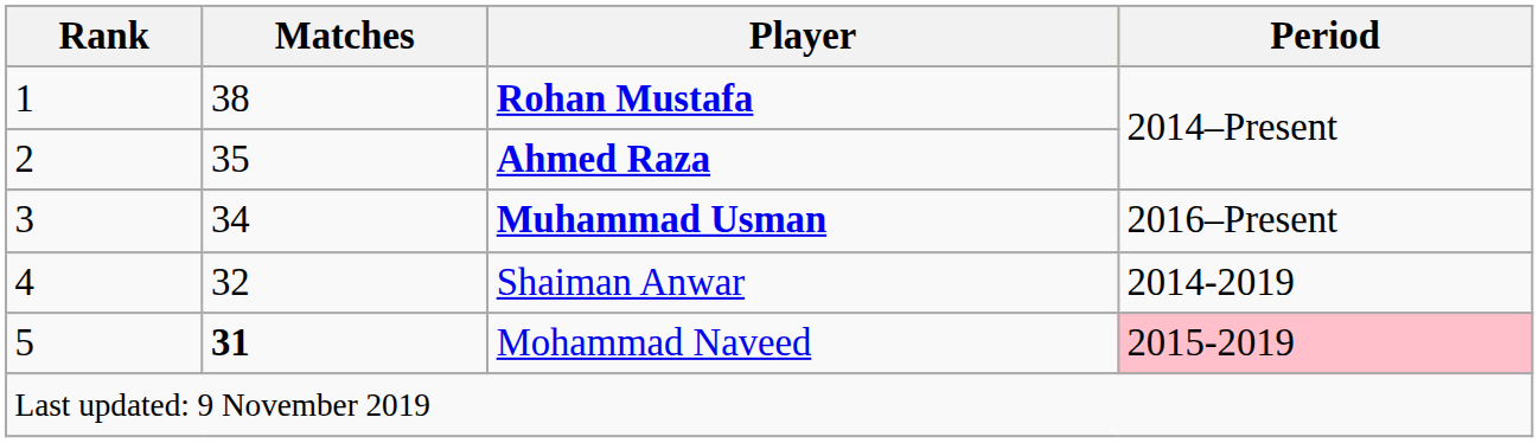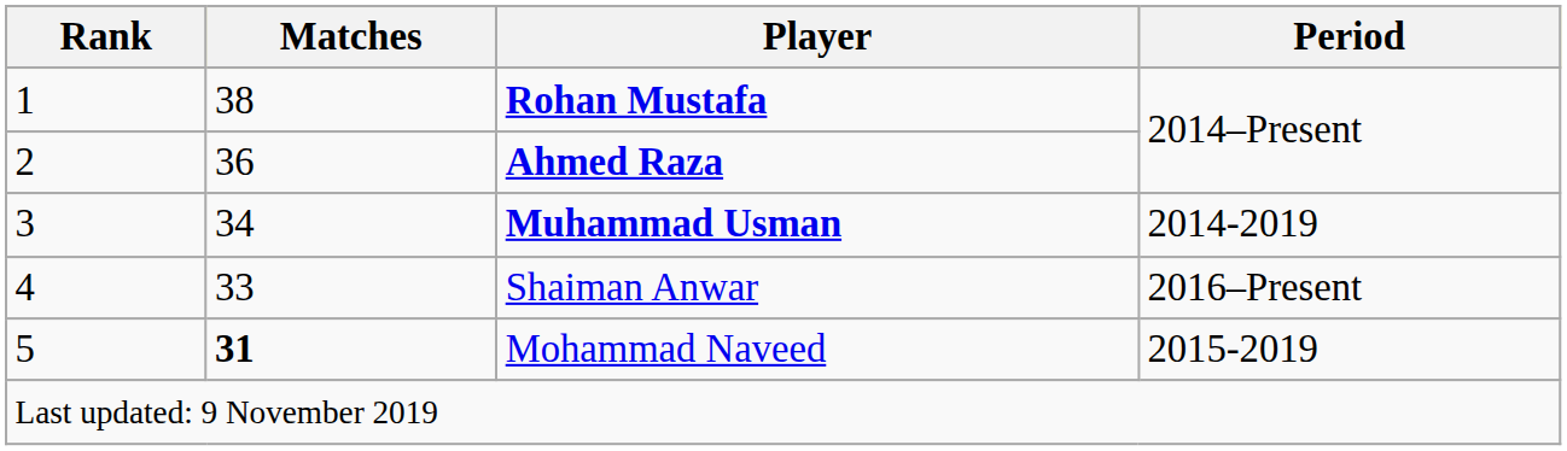Ahmed Raza | Matches: 35 -> 36
Muhammad Usman | Period: 2016–Present -> 2014-2019
Shaiman Anwar | Matches: 32 -> 33
Shaiman Anwar | Period: 2014-2019 -> 2016–Present
Mohammad Naveed | Period: pink background -> no background
